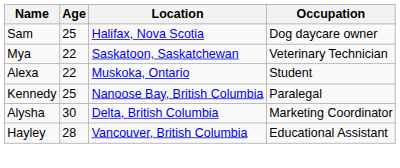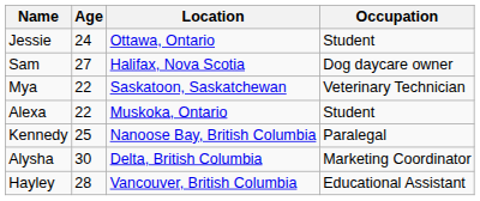+ row: Jessie | 24 | Ottawa, Ontario | Student
Sam | Age: 25 -> 27
